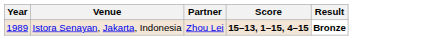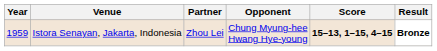+ column: Opponent | Chung Myung-hee Hwang Hye-young
Istora Senayan, Jakarta, Indonesia | Year: 1989 -> 1959
